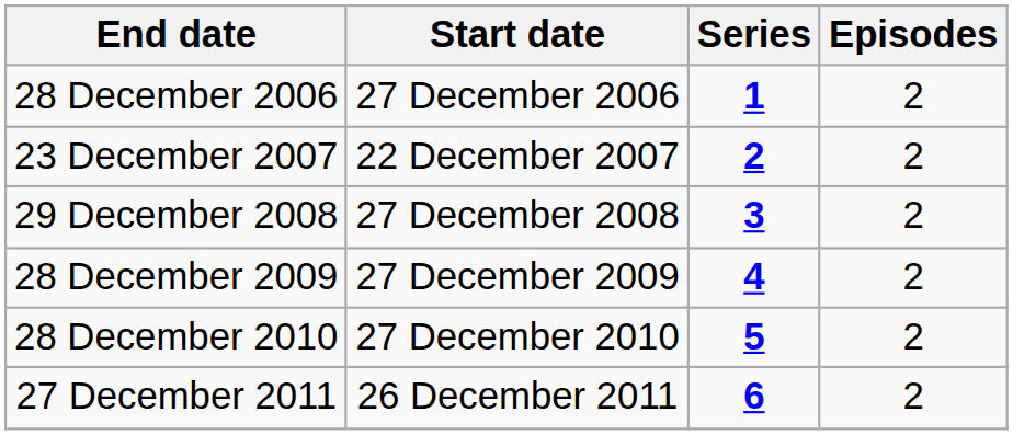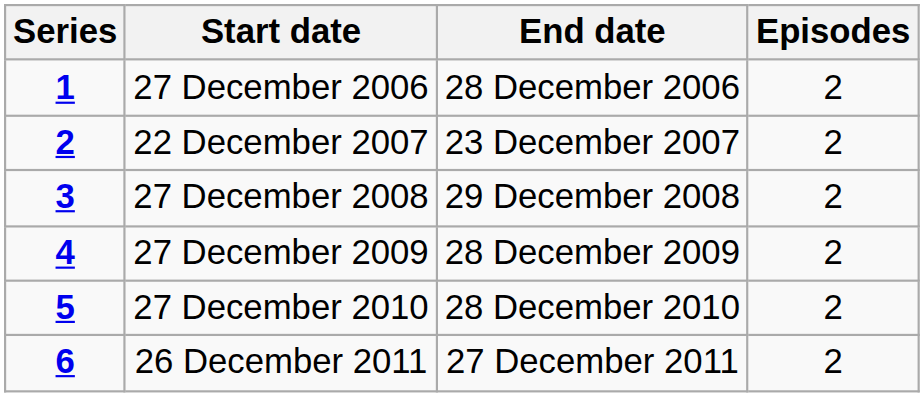columns swapped: Series <-> End date
